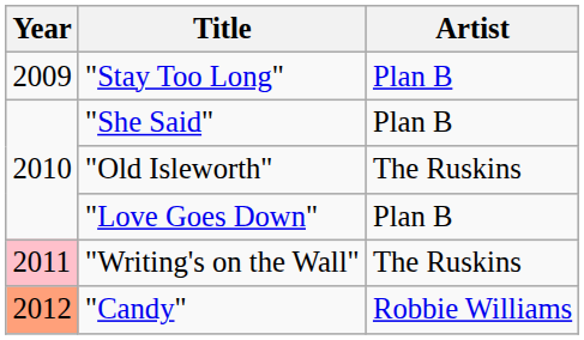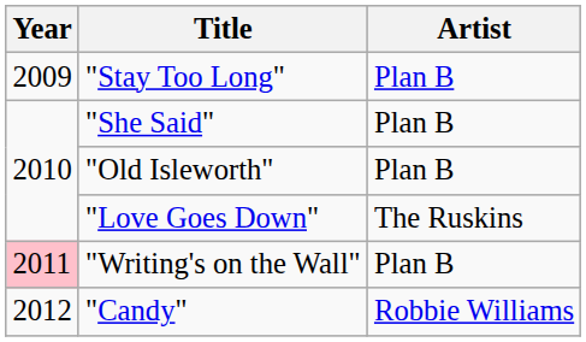"Old Isleworth" | Artist: The Ruskins -> Plan B
"Love Goes Down" | Artist: Plan B -> The Ruskins
"Writing's on the Wall" | Artist: The Ruskins -> Plan B
"Candy" | Year: lightsalmon background -> no background
